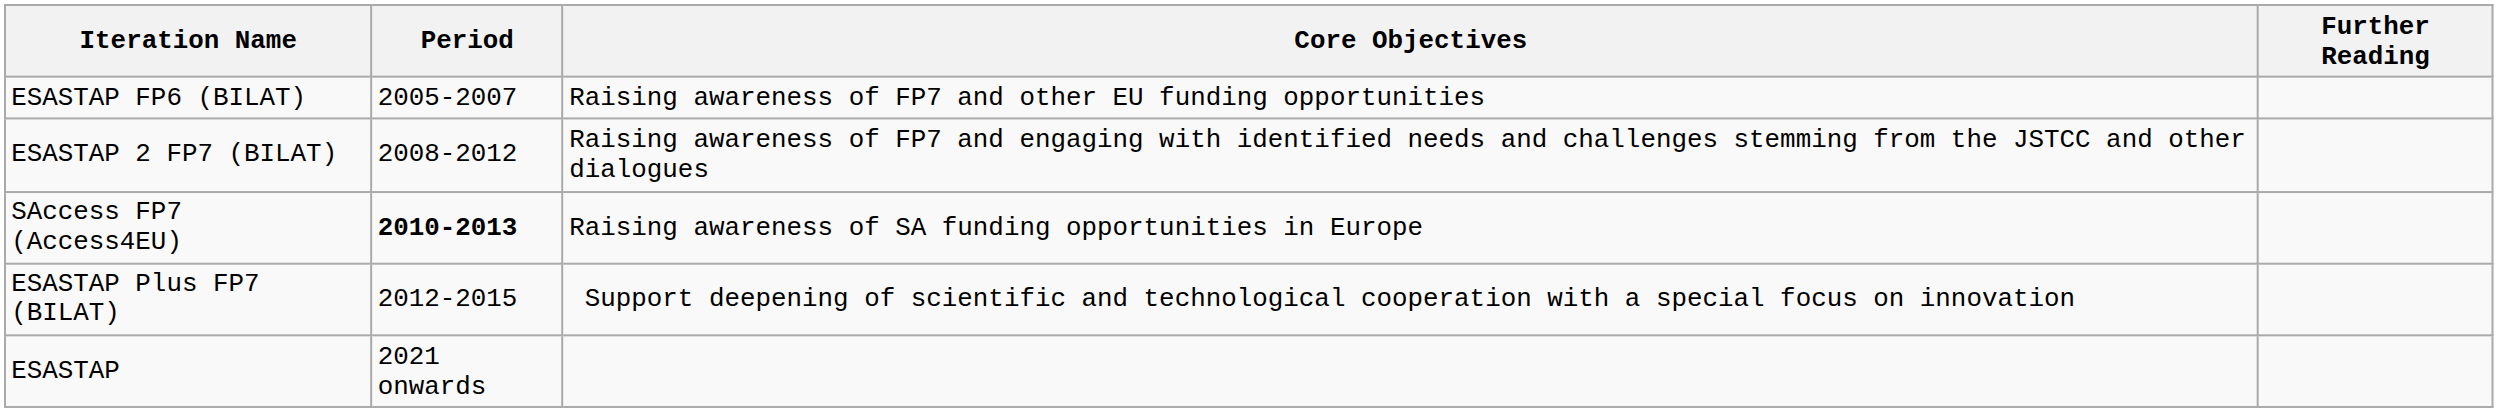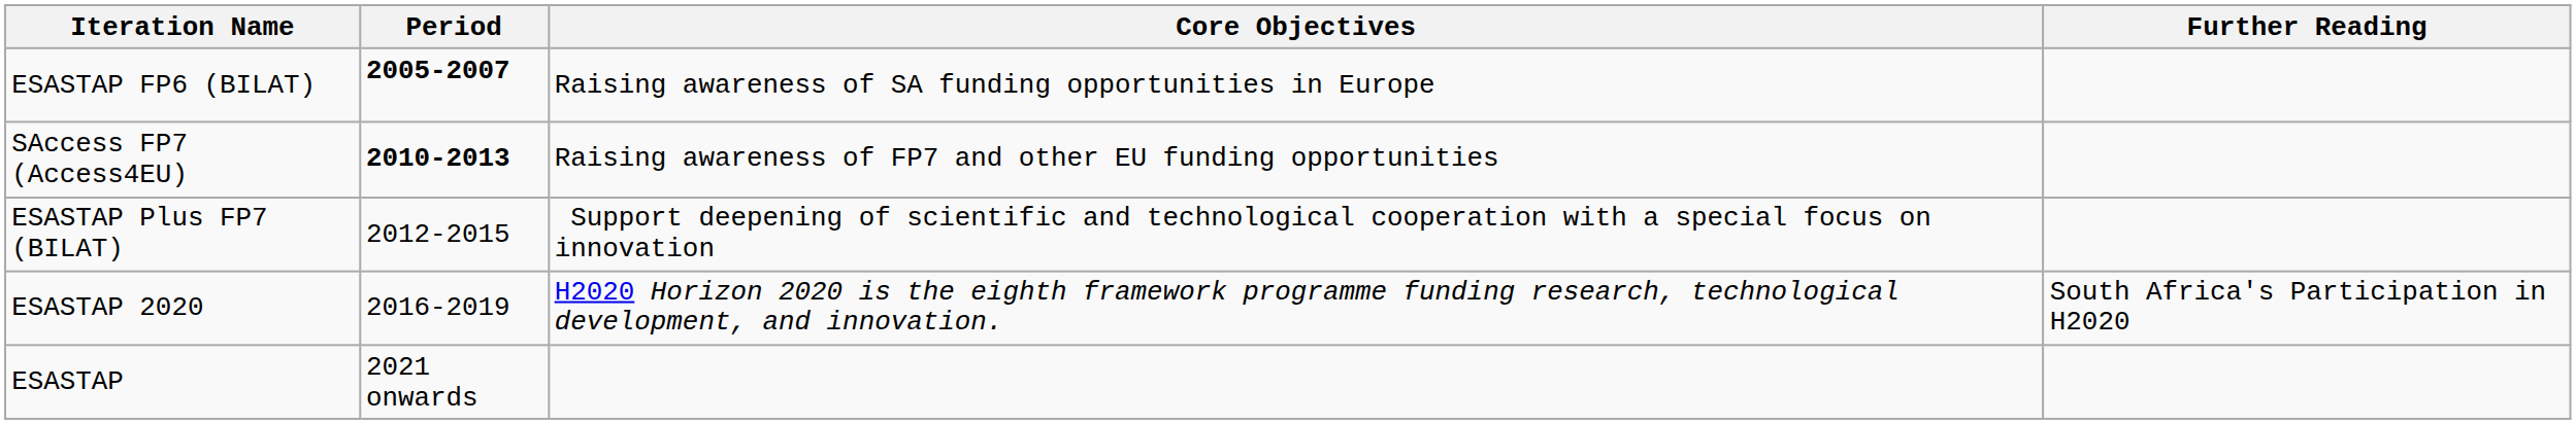ESASTAP FP6 (BILAT) | Period: normal -> bold
ESASTAP FP6 (BILAT) | Core Objectives: Raising awareness of FP7 and other EU funding opportunities -> Raising awareness of SA funding opportunities in Europe
- row: ESASTAP 2 FP7 (BILAT) | 2008-2012 | Raising awareness of FP7 and engaging with identified needs and challenges stemming from the JSTCC and other dialogues
SAccess FP7 (Access4EU) | Core Objectives: Raising awareness of SA funding opportunities in Europe -> Raising awareness of FP7 and other EU funding opportunities
+ row: ESASTAP 2020 | 2016-2019 | H2020 Horizon 2020 is the eighth framework programme funding research, technological development, and innovation. | South Africa's Participation in H2020
